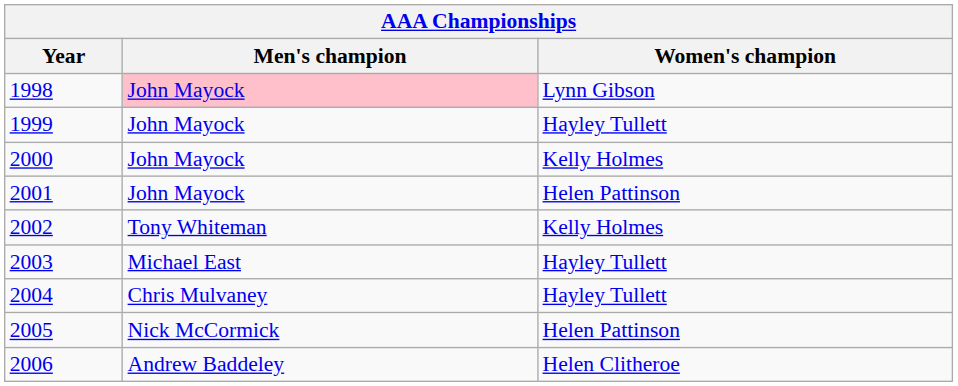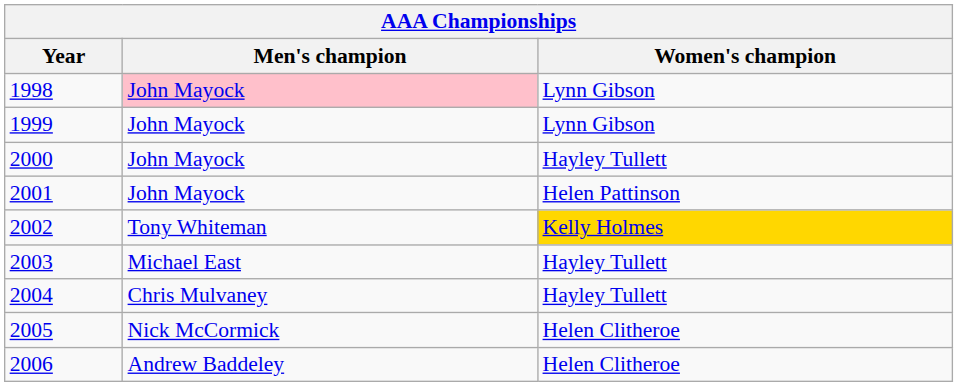1999 | Women's champion: Hayley Tullett -> Lynn Gibson
2000 | Women's champion: Kelly Holmes -> Hayley Tullett
2002 | Women's champion: no background -> gold background
2005 | Women's champion: Helen Pattinson -> Helen Clitheroe
